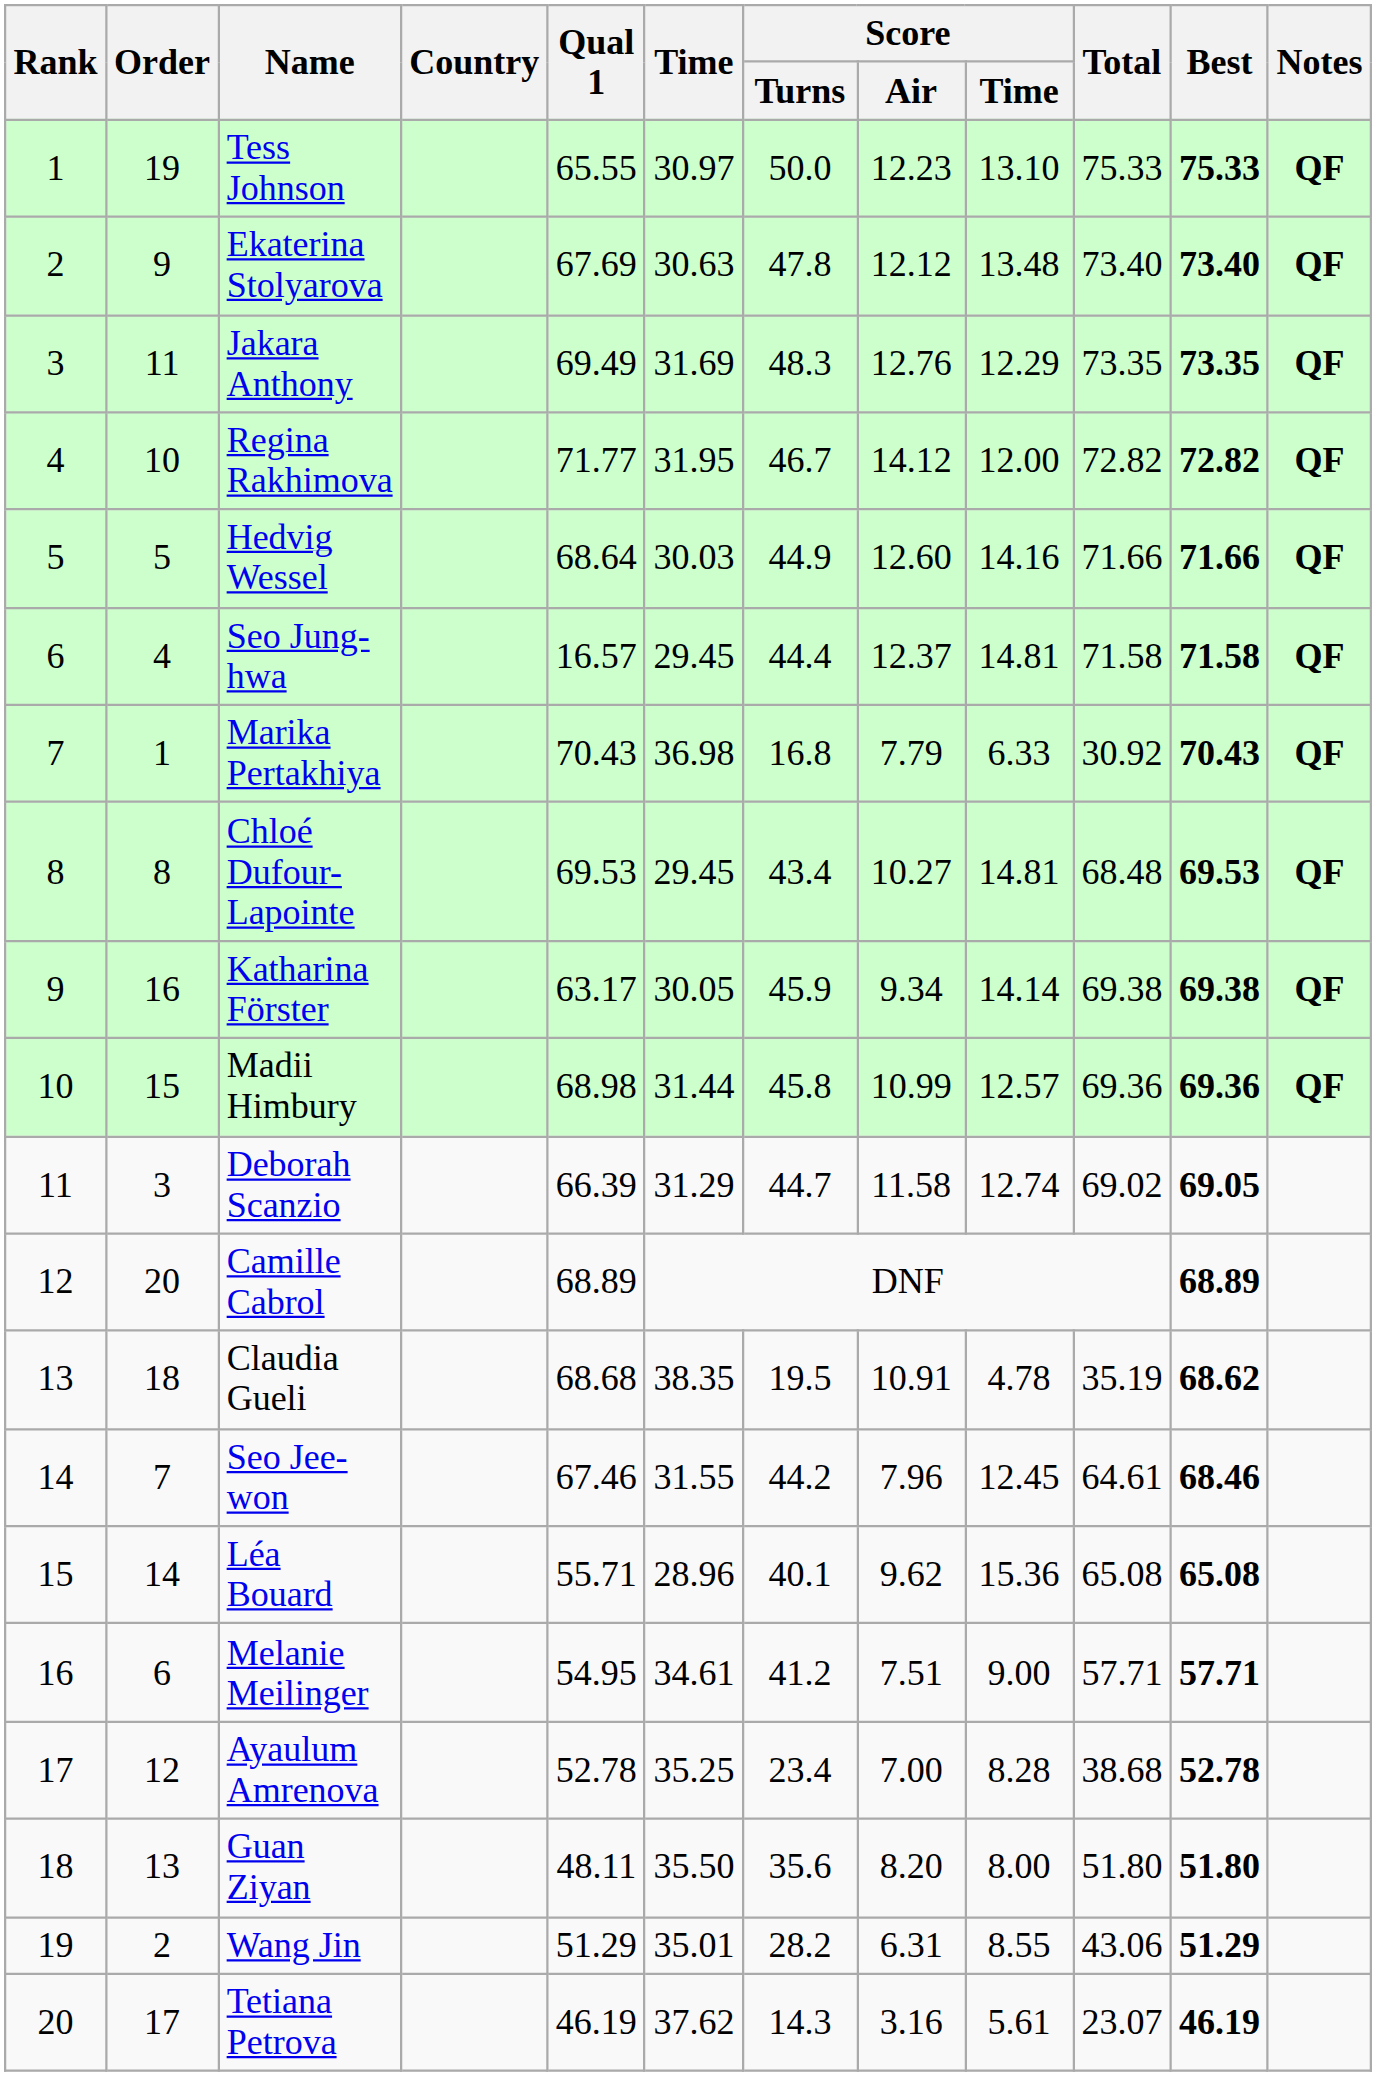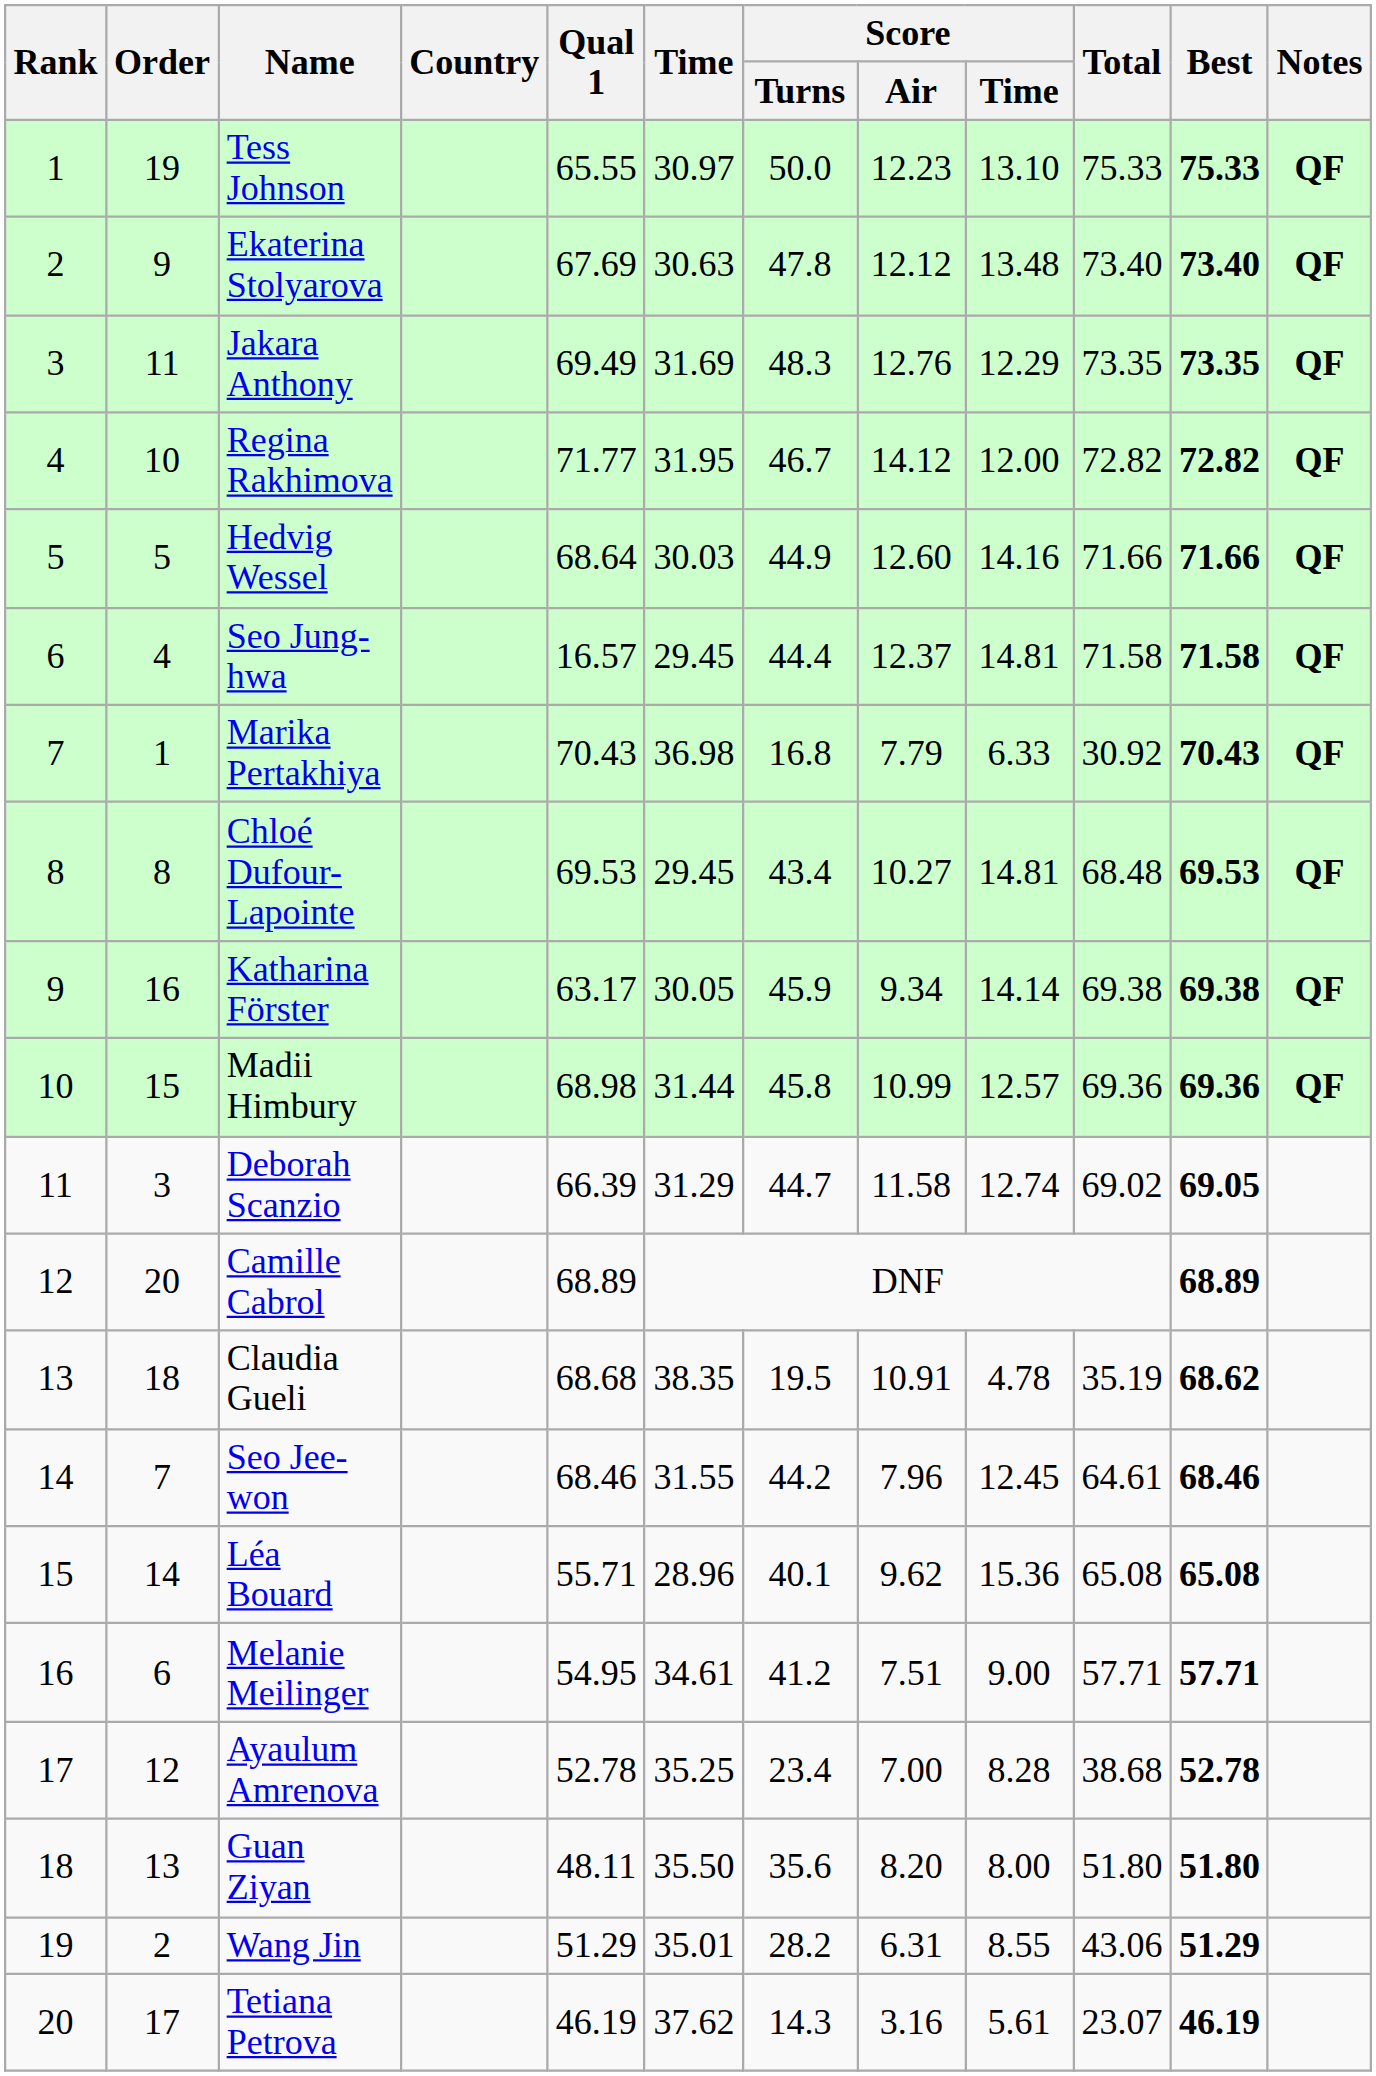Seo Jee-won | Qual 1: 67.46 -> 68.46
